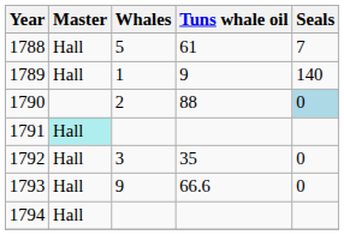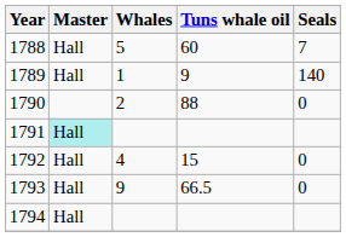1788 | Tuns whale oil: 61 -> 60
1790 | Seals: lightblue background -> no background
1792 | Whales: 3 -> 4
1792 | Tuns whale oil: 35 -> 15
1793 | Tuns whale oil: 66.6 -> 66.5
